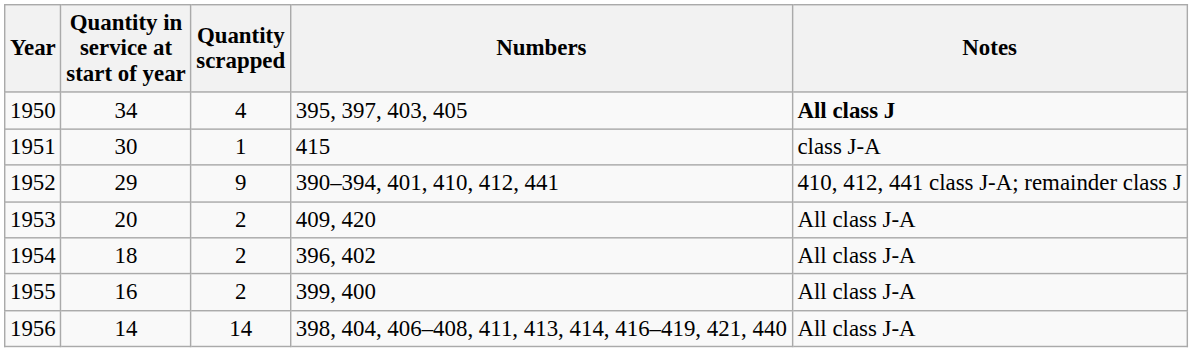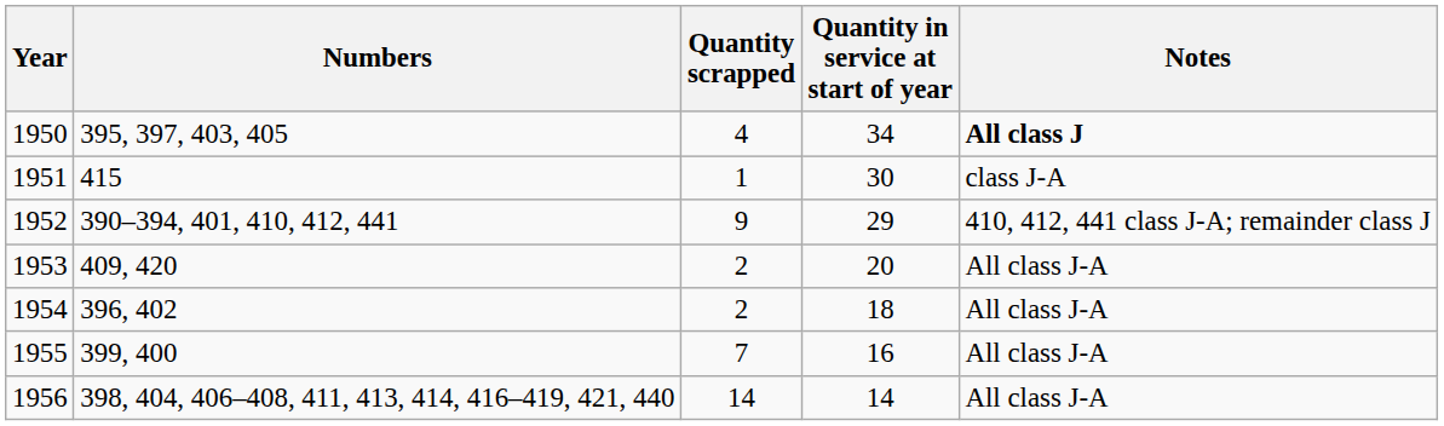columns swapped: Quantity in service at start of year <-> Numbers
1955 | Quantity scrapped: 2 -> 7
